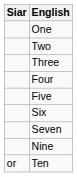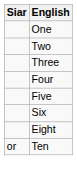- row: Seven
+ row: Eight
- row: Nine
